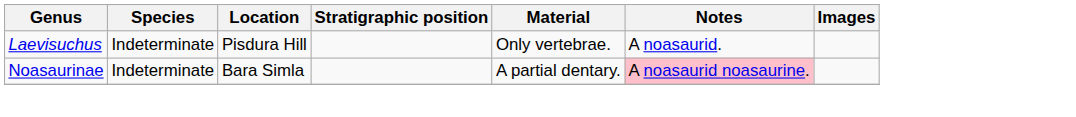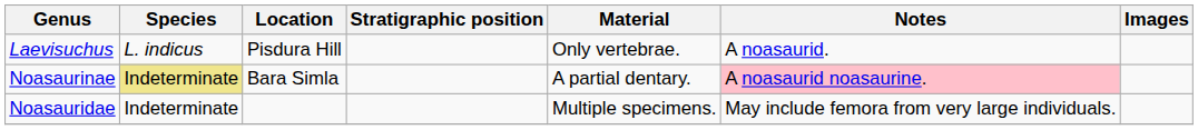Laevisuchus | Species: Indeterminate -> L. indicus
Noasaurinae | Species: no background -> khaki background
+ row: Noasauridae | Indeterminate | Multiple specimens. | May include femora from very large individuals.
